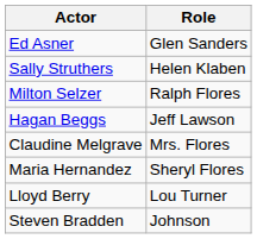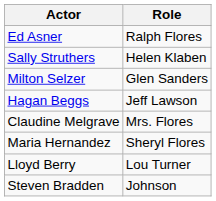Ed Asner | Role: Glen Sanders -> Ralph Flores
Milton Selzer | Role: Ralph Flores -> Glen Sanders
